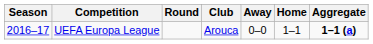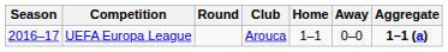columns swapped: Home <-> Away
